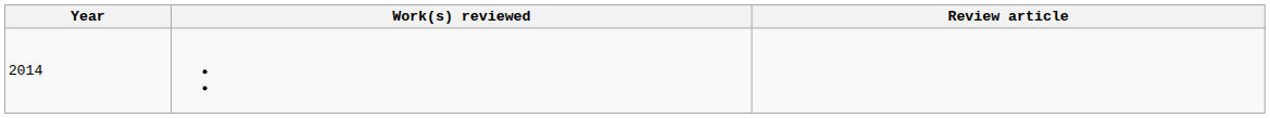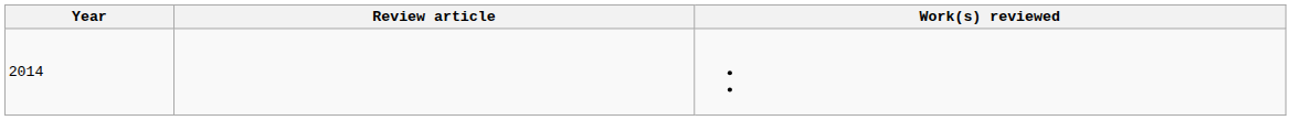columns swapped: Review article <-> Work(s) reviewed
